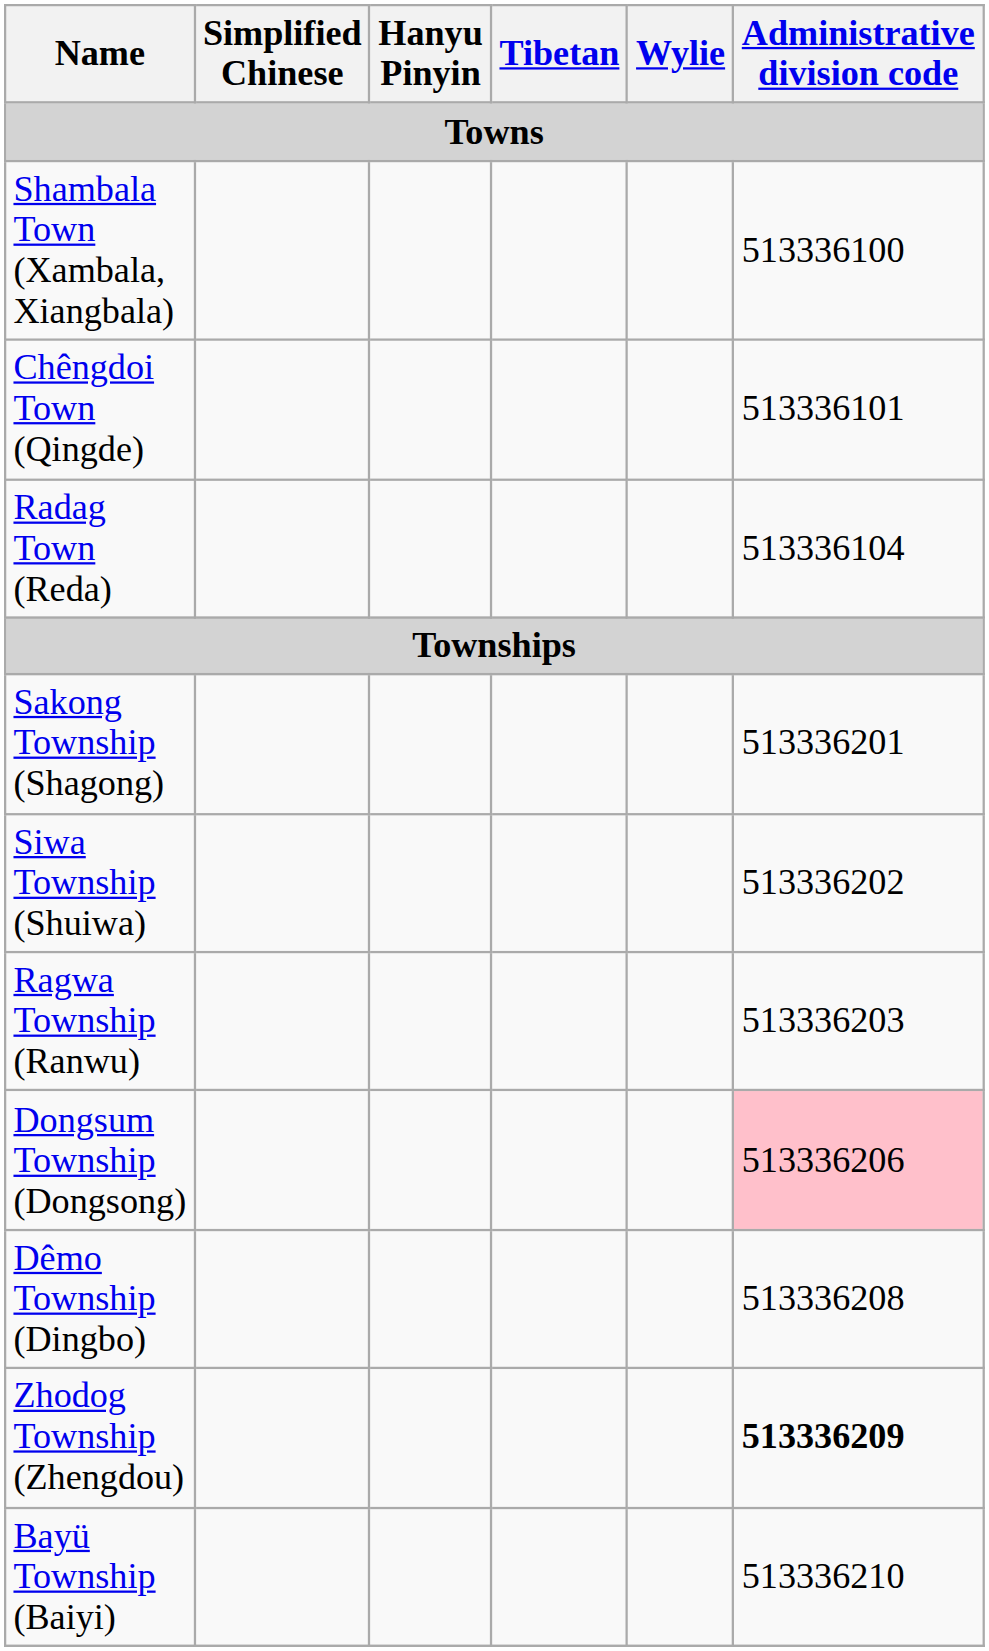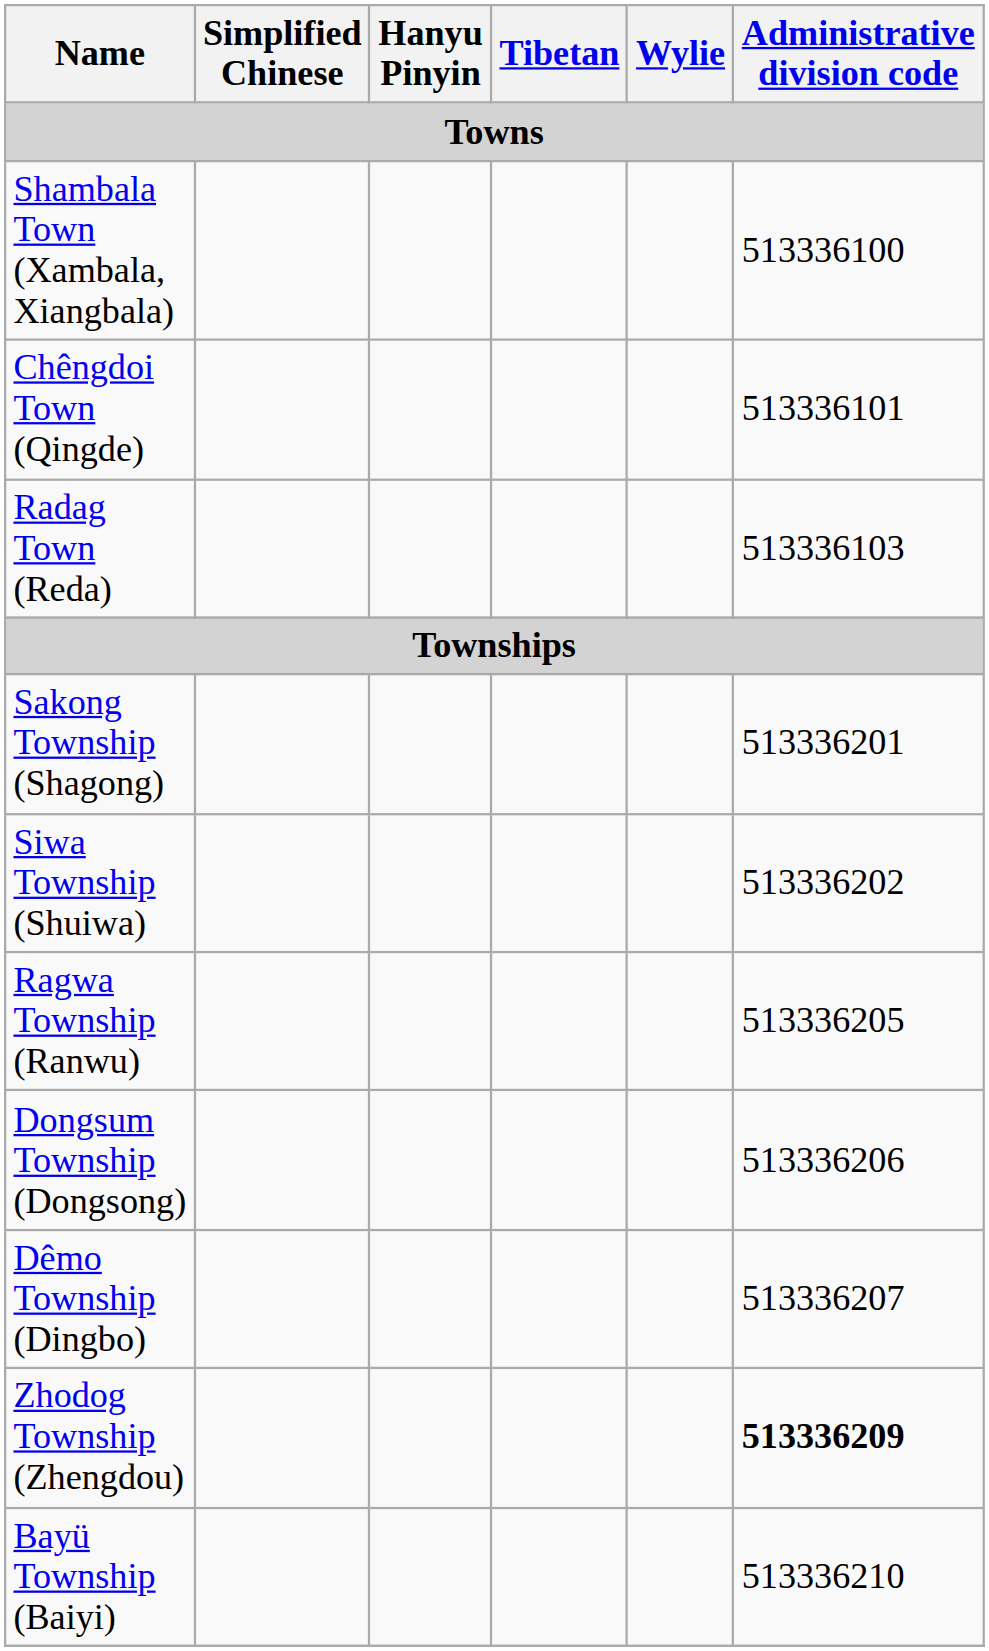Radag Town (Reda) | Administrative division code: 513336104 -> 513336103
Ragwa Township (Ranwu) | Administrative division code: 513336203 -> 513336205
Dongsum Township (Dongsong) | Administrative division code: pink background -> no background
Dêmo Township (Dingbo) | Administrative division code: 513336208 -> 513336207
